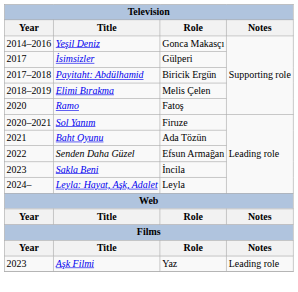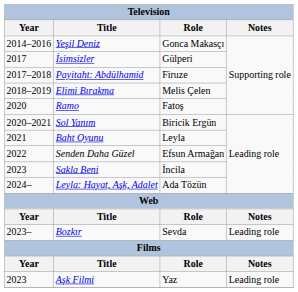Payitaht: Abdülhamid | Role: Biricik Ergün -> Firuze
Sol Yanım | Role: Firuze -> Biricik Ergün
Baht Oyunu | Role: Ada Tözün -> Leyla
Leyla: Hayat, Aşk, Adalet | Role: Leyla -> Ada Tözün
+ row: 2023– | Bozkır | Sevda | Leading role
